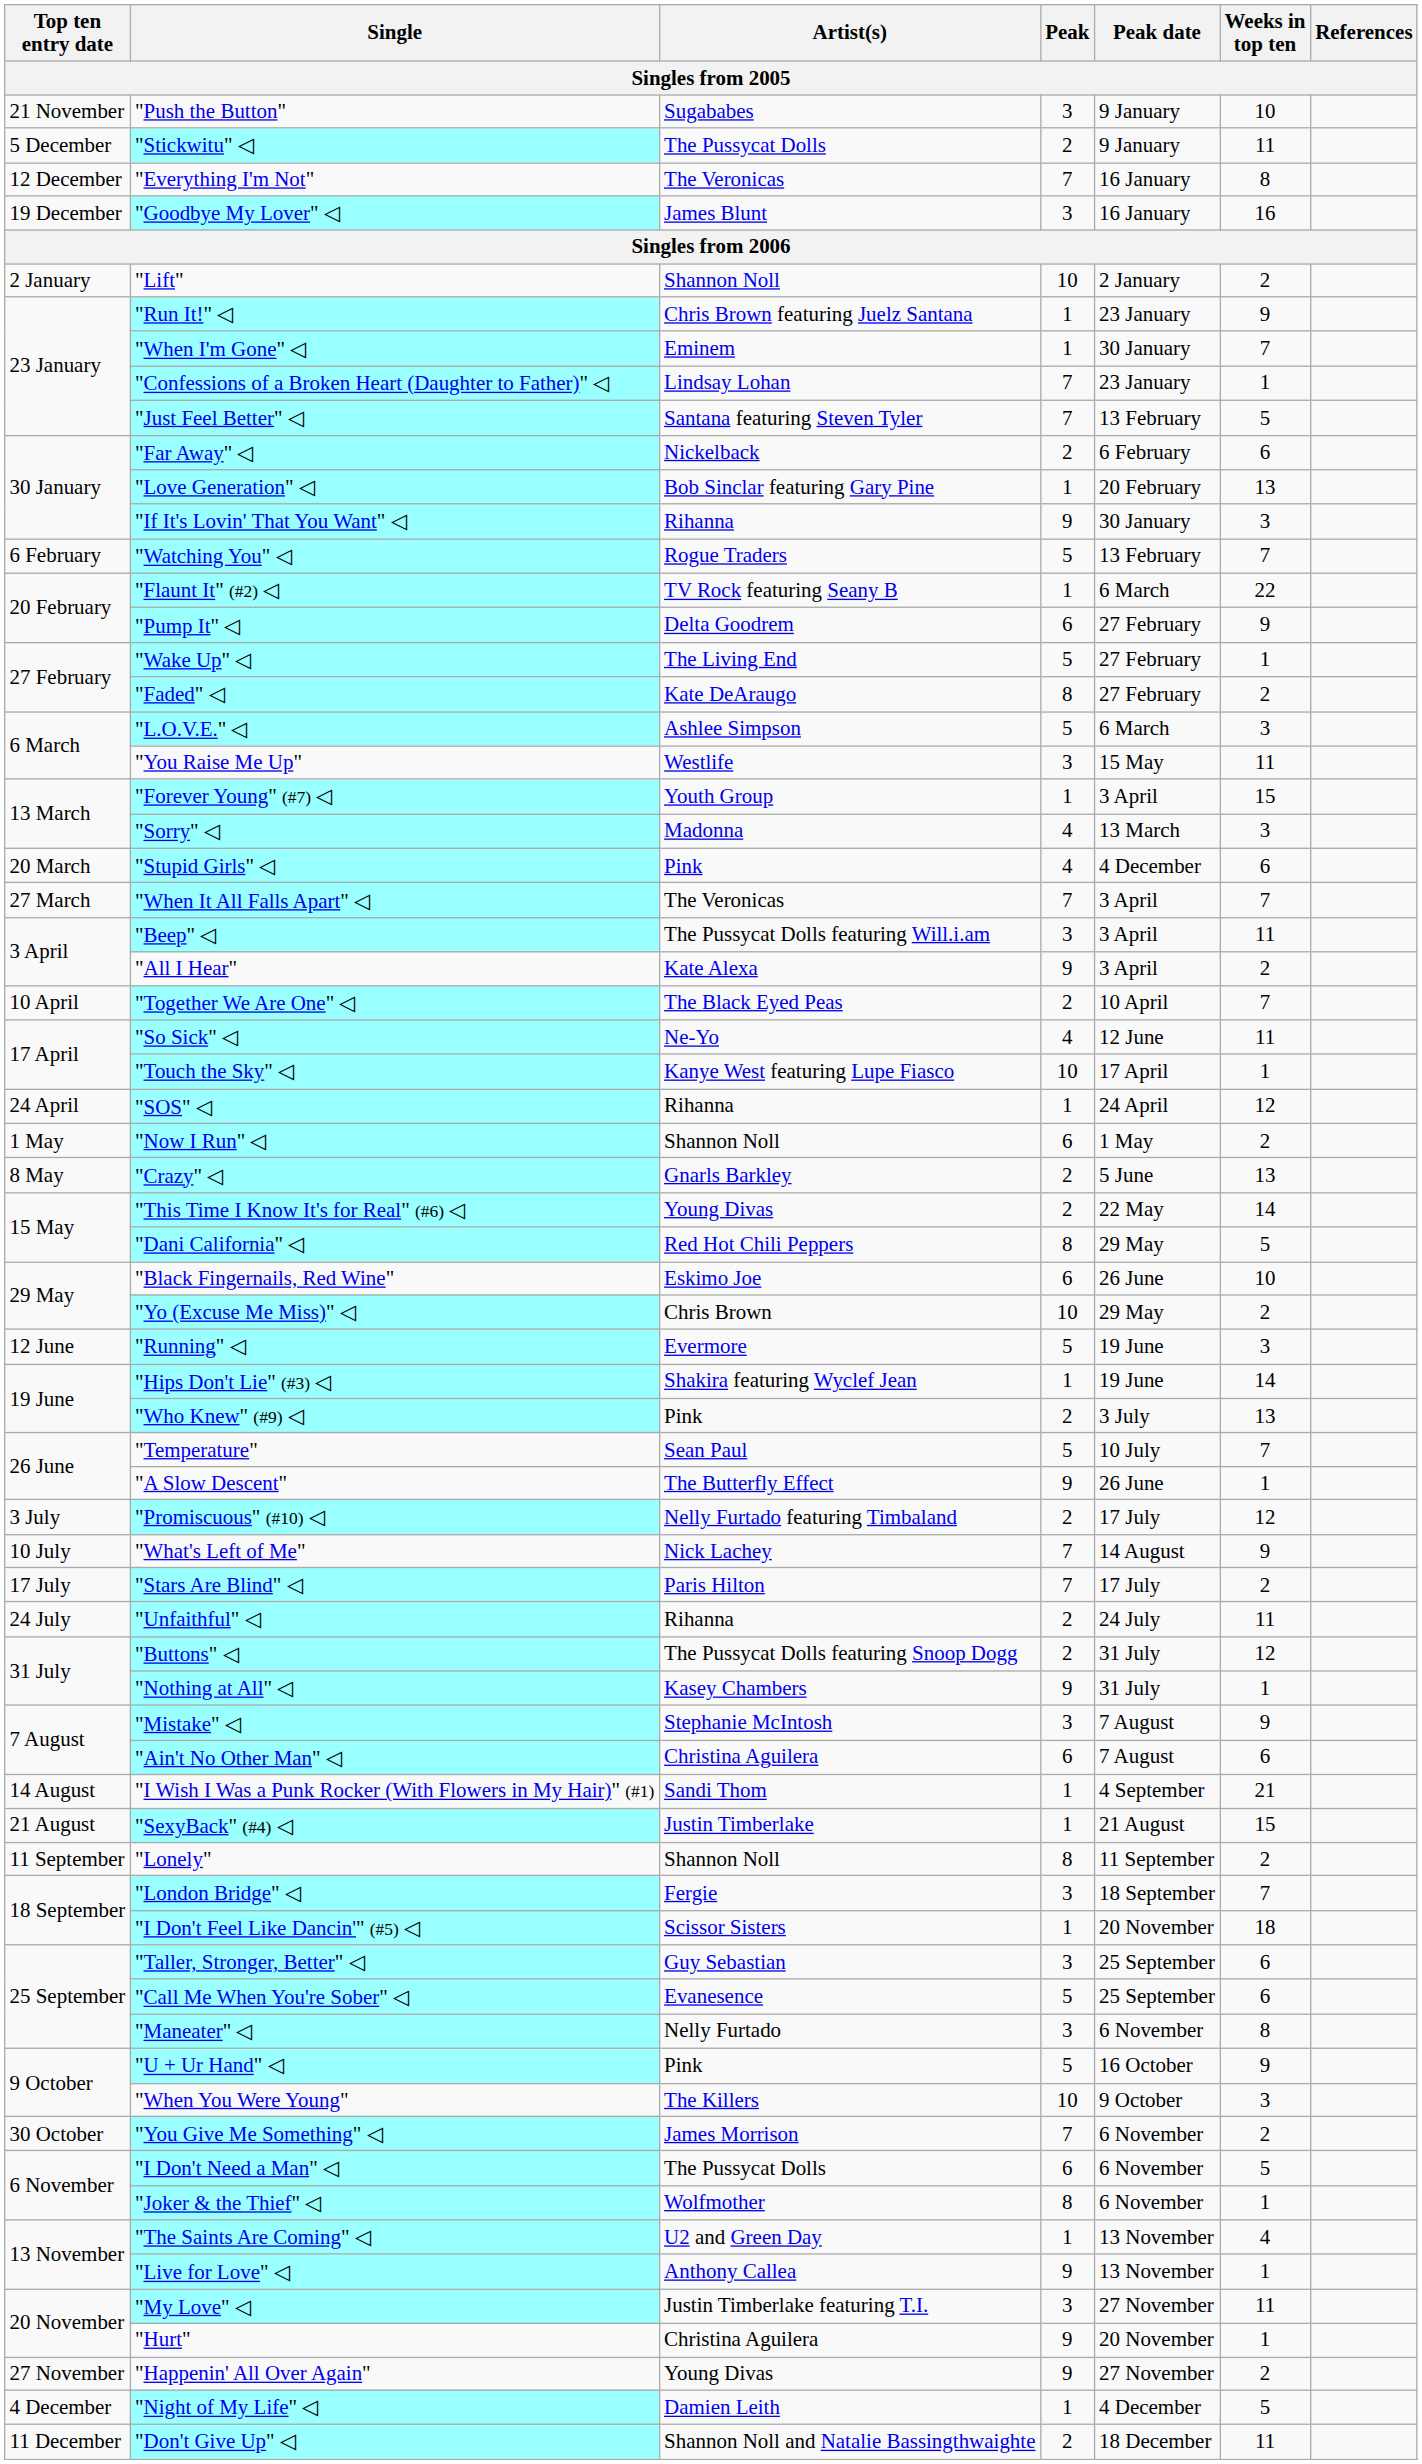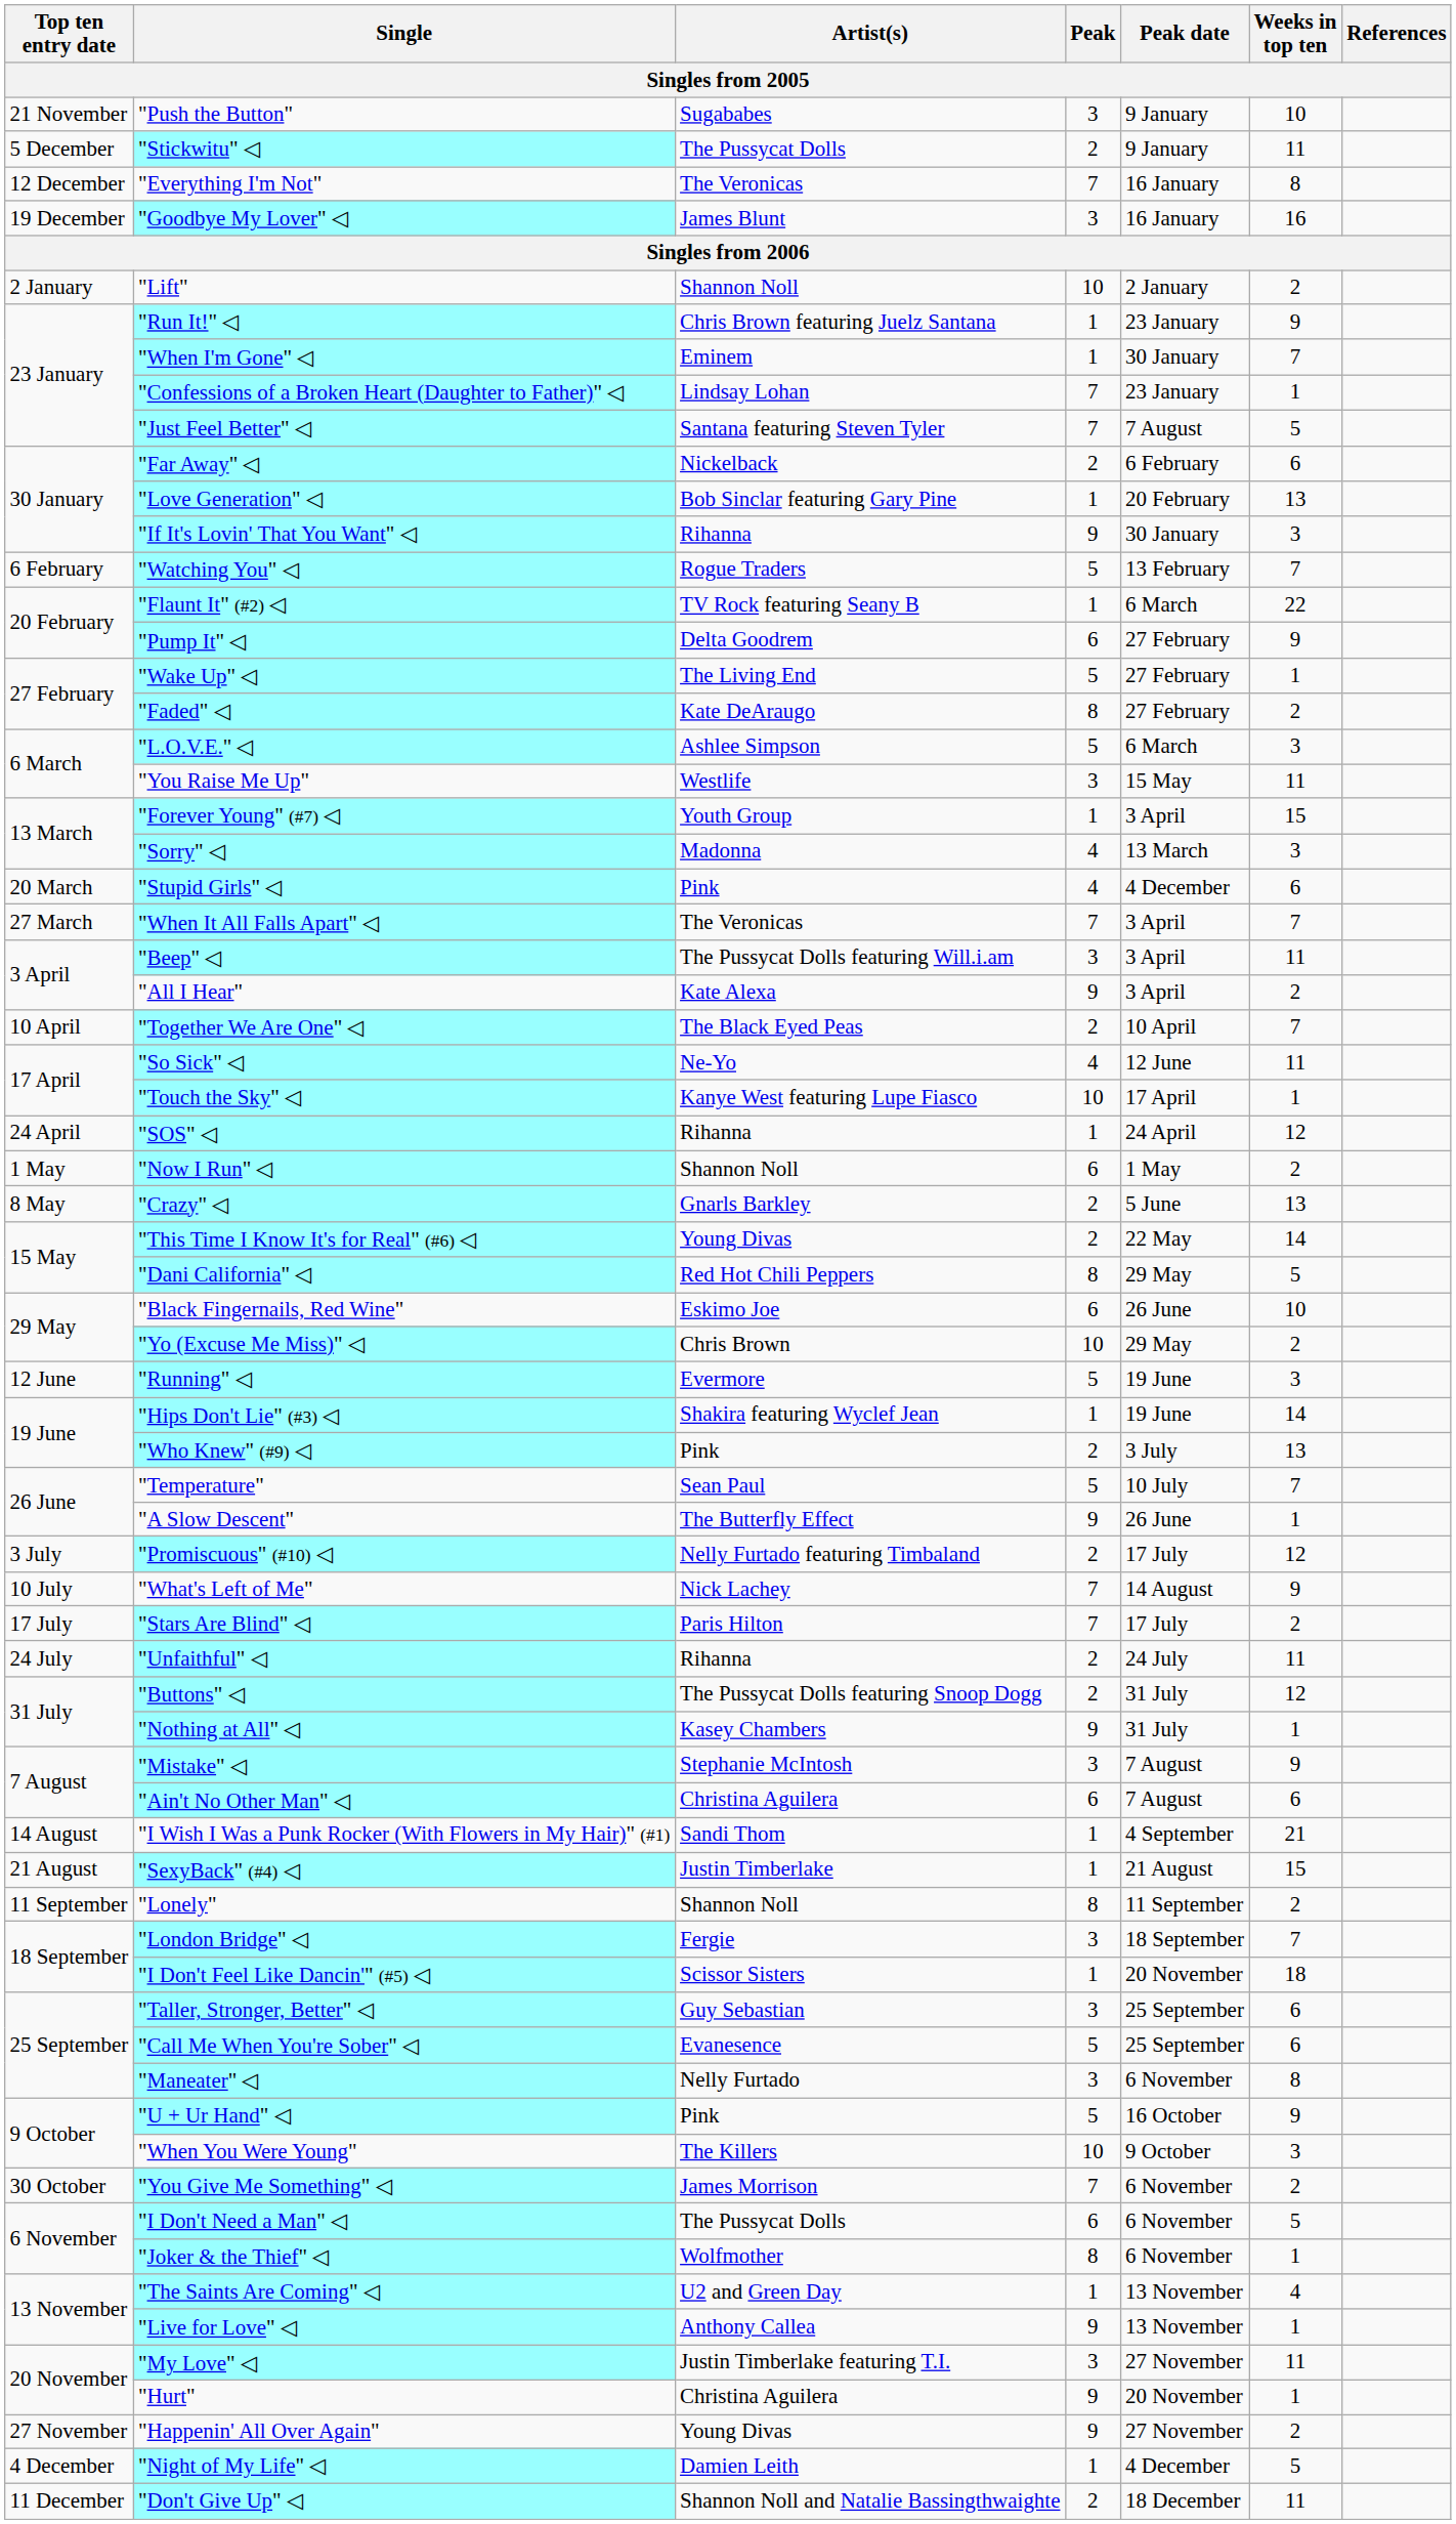"Just Feel Better" ◁ | Peak date: 13 February -> 7 August
